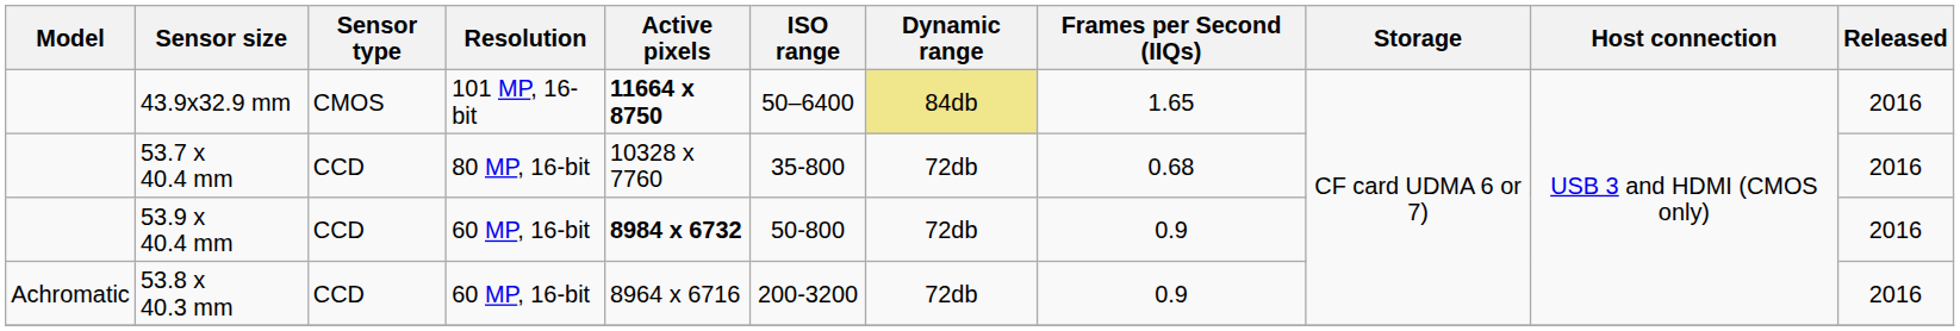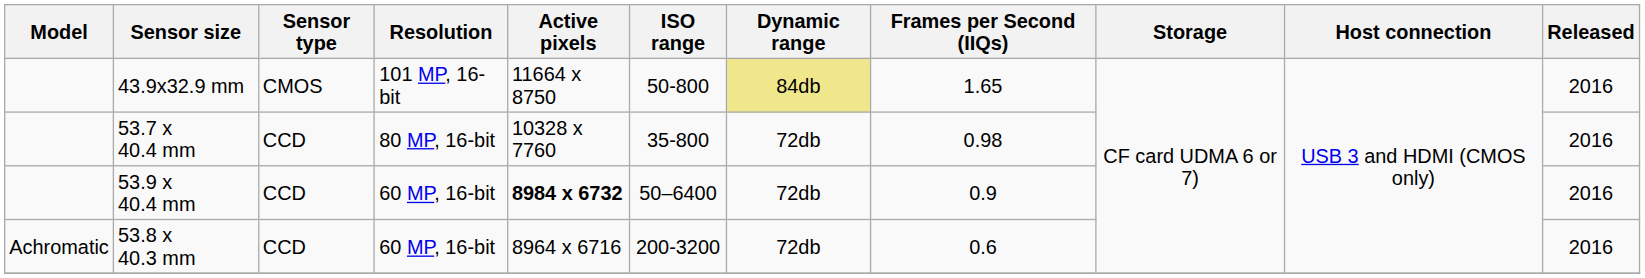43.9x32.9 mm | Active pixels: bold -> normal
43.9x32.9 mm | ISO range: 50–6400 -> 50-800
53.7 x 40.4 mm | Frames per Second (IIQs): 0.68 -> 0.98
53.9 x 40.4 mm | ISO range: 50-800 -> 50–6400
53.8 x 40.3 mm | Frames per Second (IIQs): 0.9 -> 0.6
